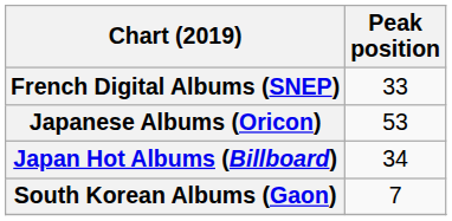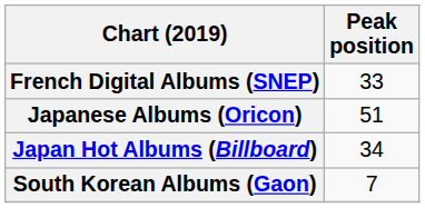Japanese Albums (Oricon) | Peak position: 53 -> 51
